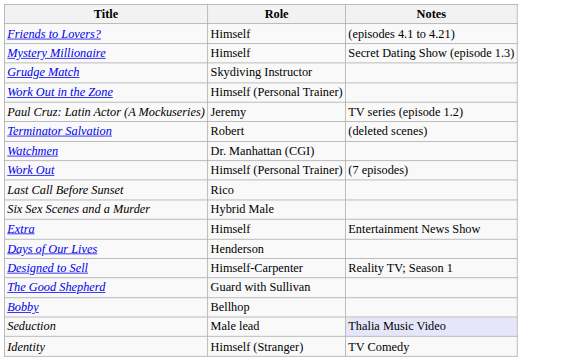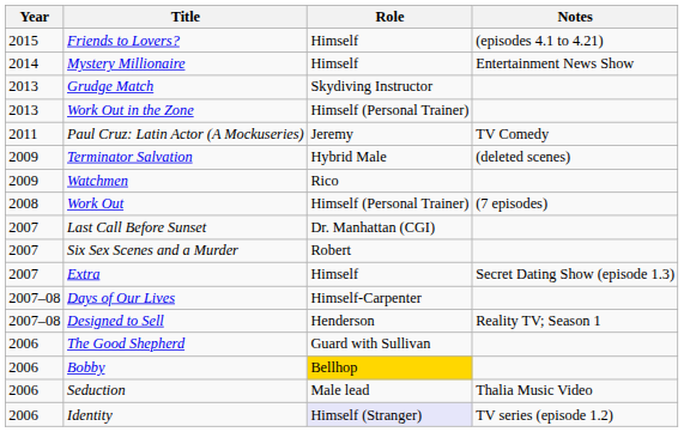+ column: Year | 2015 | 2014 | 2013 | 2013 | 2011 | 2009 | 2009 | 2008 | 2007 | 2007 | 2007 | 2007–08 | 2007–08 | 2006 | 2006 | 2006 | 2006
Mystery Millionaire | Notes: Secret Dating Show (episode 1.3) -> Entertainment News Show
Paul Cruz: Latin Actor (A Mockuseries) | Notes: TV series (episode 1.2) -> TV Comedy
Terminator Salvation | Role: Robert -> Hybrid Male
Watchmen | Role: Dr. Manhattan (CGI) -> Rico
Last Call Before Sunset | Role: Rico -> Dr. Manhattan (CGI)
Six Sex Scenes and a Murder | Role: Hybrid Male -> Robert
Extra | Notes: Entertainment News Show -> Secret Dating Show (episode 1.3)
Days of Our Lives | Role: Henderson -> Himself-Carpenter
Designed to Sell | Role: Himself-Carpenter -> Henderson
Bobby | Role: no background -> gold background
Seduction | Notes: lavender background -> no background
Identity | Role: no background -> lavender background
Identity | Notes: TV Comedy -> TV series (episode 1.2)
